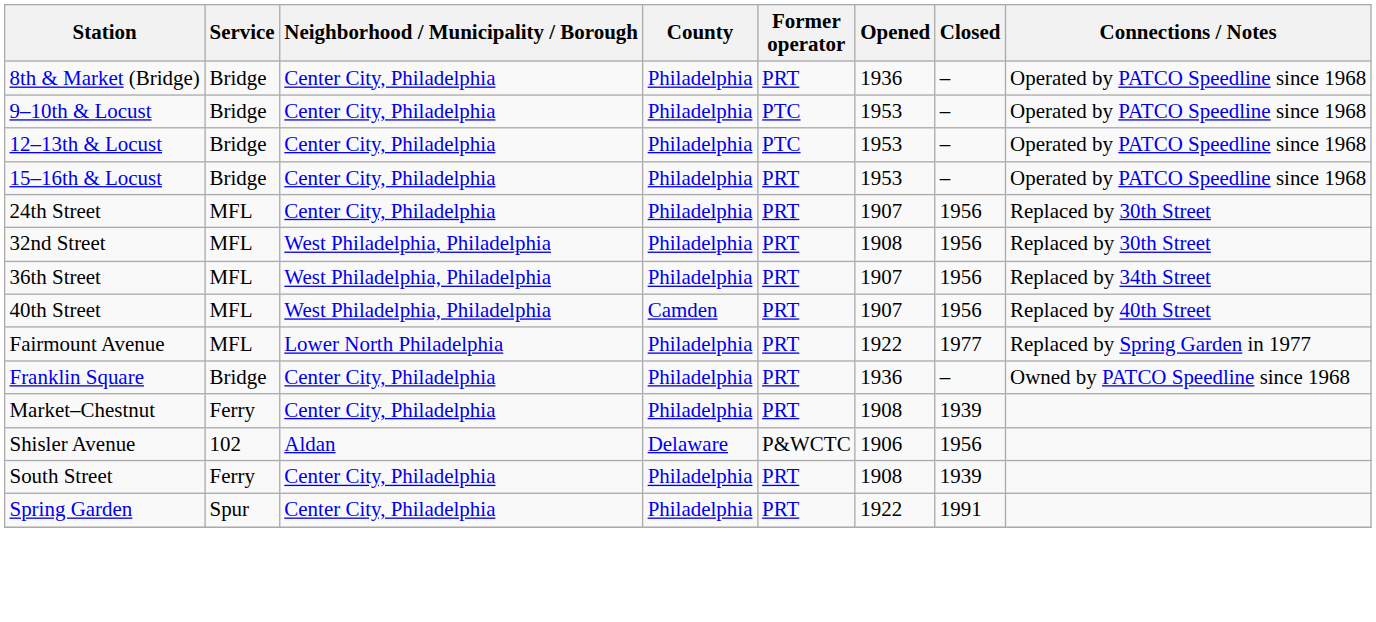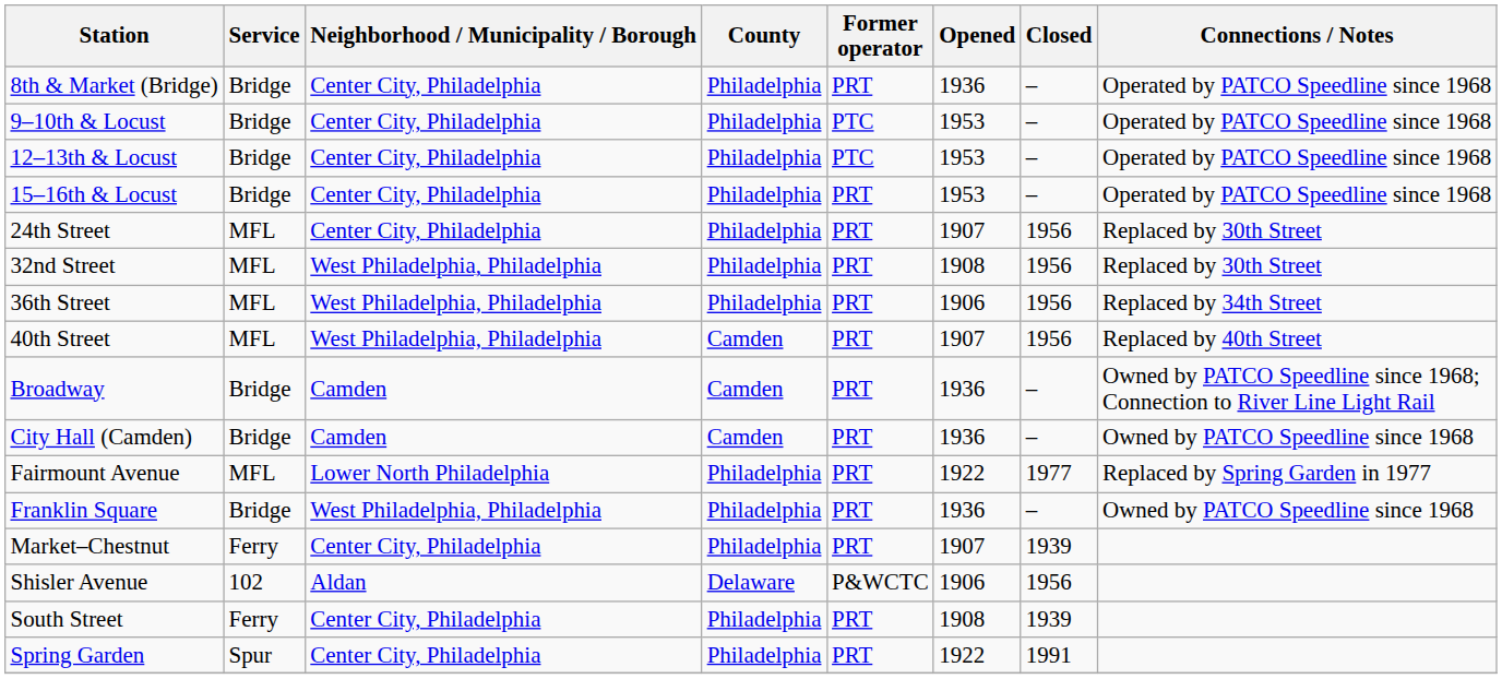36th Street | Opened: 1907 -> 1906
+ row: Broadway | Bridge | Camden | Camden | PRT | 1936 | – | Owned by PATCO Speedline since 1968; Connection to River Line Light Rail
+ row: City Hall (Camden) | Bridge | Camden | Camden | PRT | 1936 | – | Owned by PATCO Speedline since 1968
Franklin Square | Neighborhood / Municipality / Borough: Center City, Philadelphia -> West Philadelphia, Philadelphia
Market–Chestnut | Opened: 1908 -> 1907
